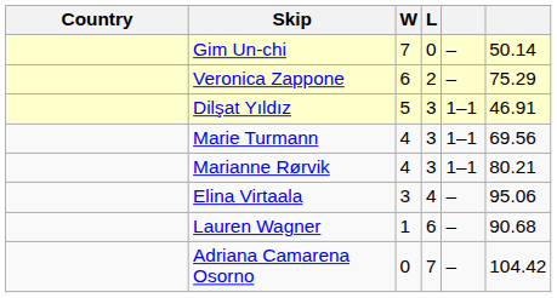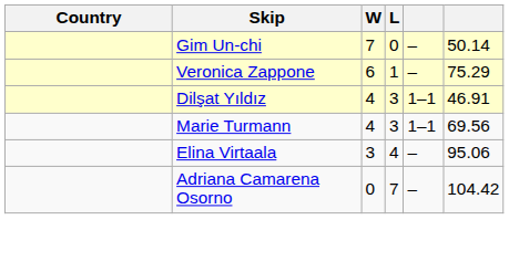Veronica Zappone | L: 2 -> 1
Dilşat Yıldız | W: 5 -> 4
- row: Marianne Rørvik | 4 | 3 | 1–1 | 80.21
- row: Lauren Wagner | 1 | 6 | – | 90.68
